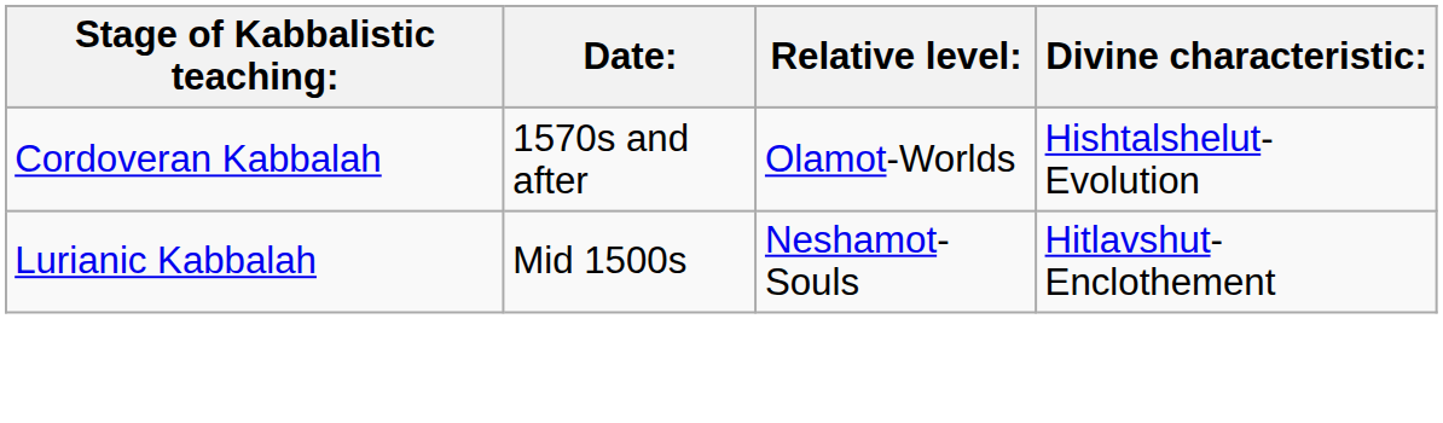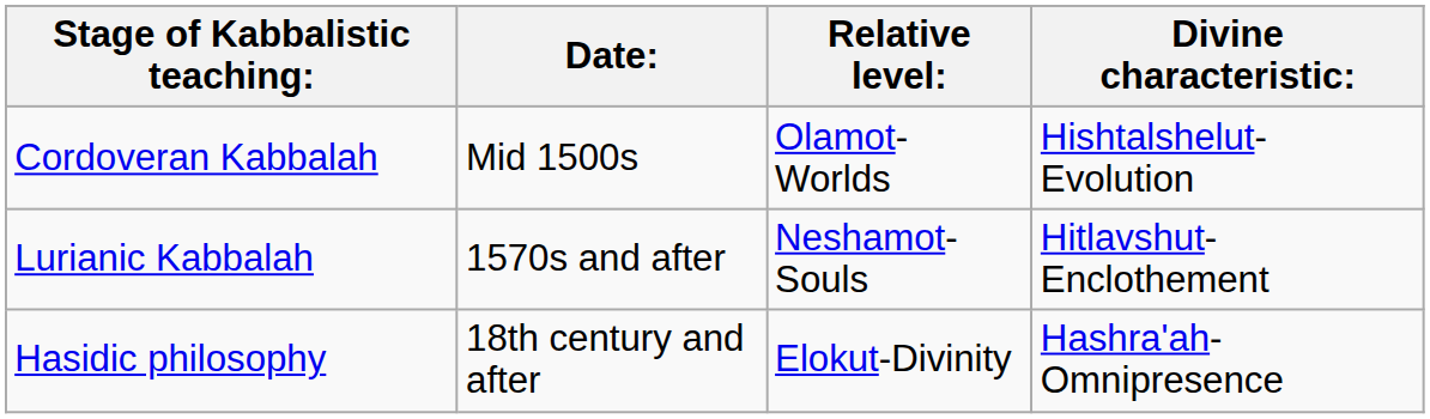Cordoveran Kabbalah | Date:: 1570s and after -> Mid 1500s
Lurianic Kabbalah | Date:: Mid 1500s -> 1570s and after
+ row: Hasidic philosophy | 18th century and after | Elokut-Divinity | Hashra'ah-Omnipresence
